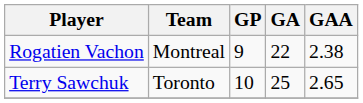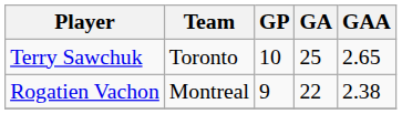rows swapped: Terry Sawchuk <-> Rogatien Vachon
